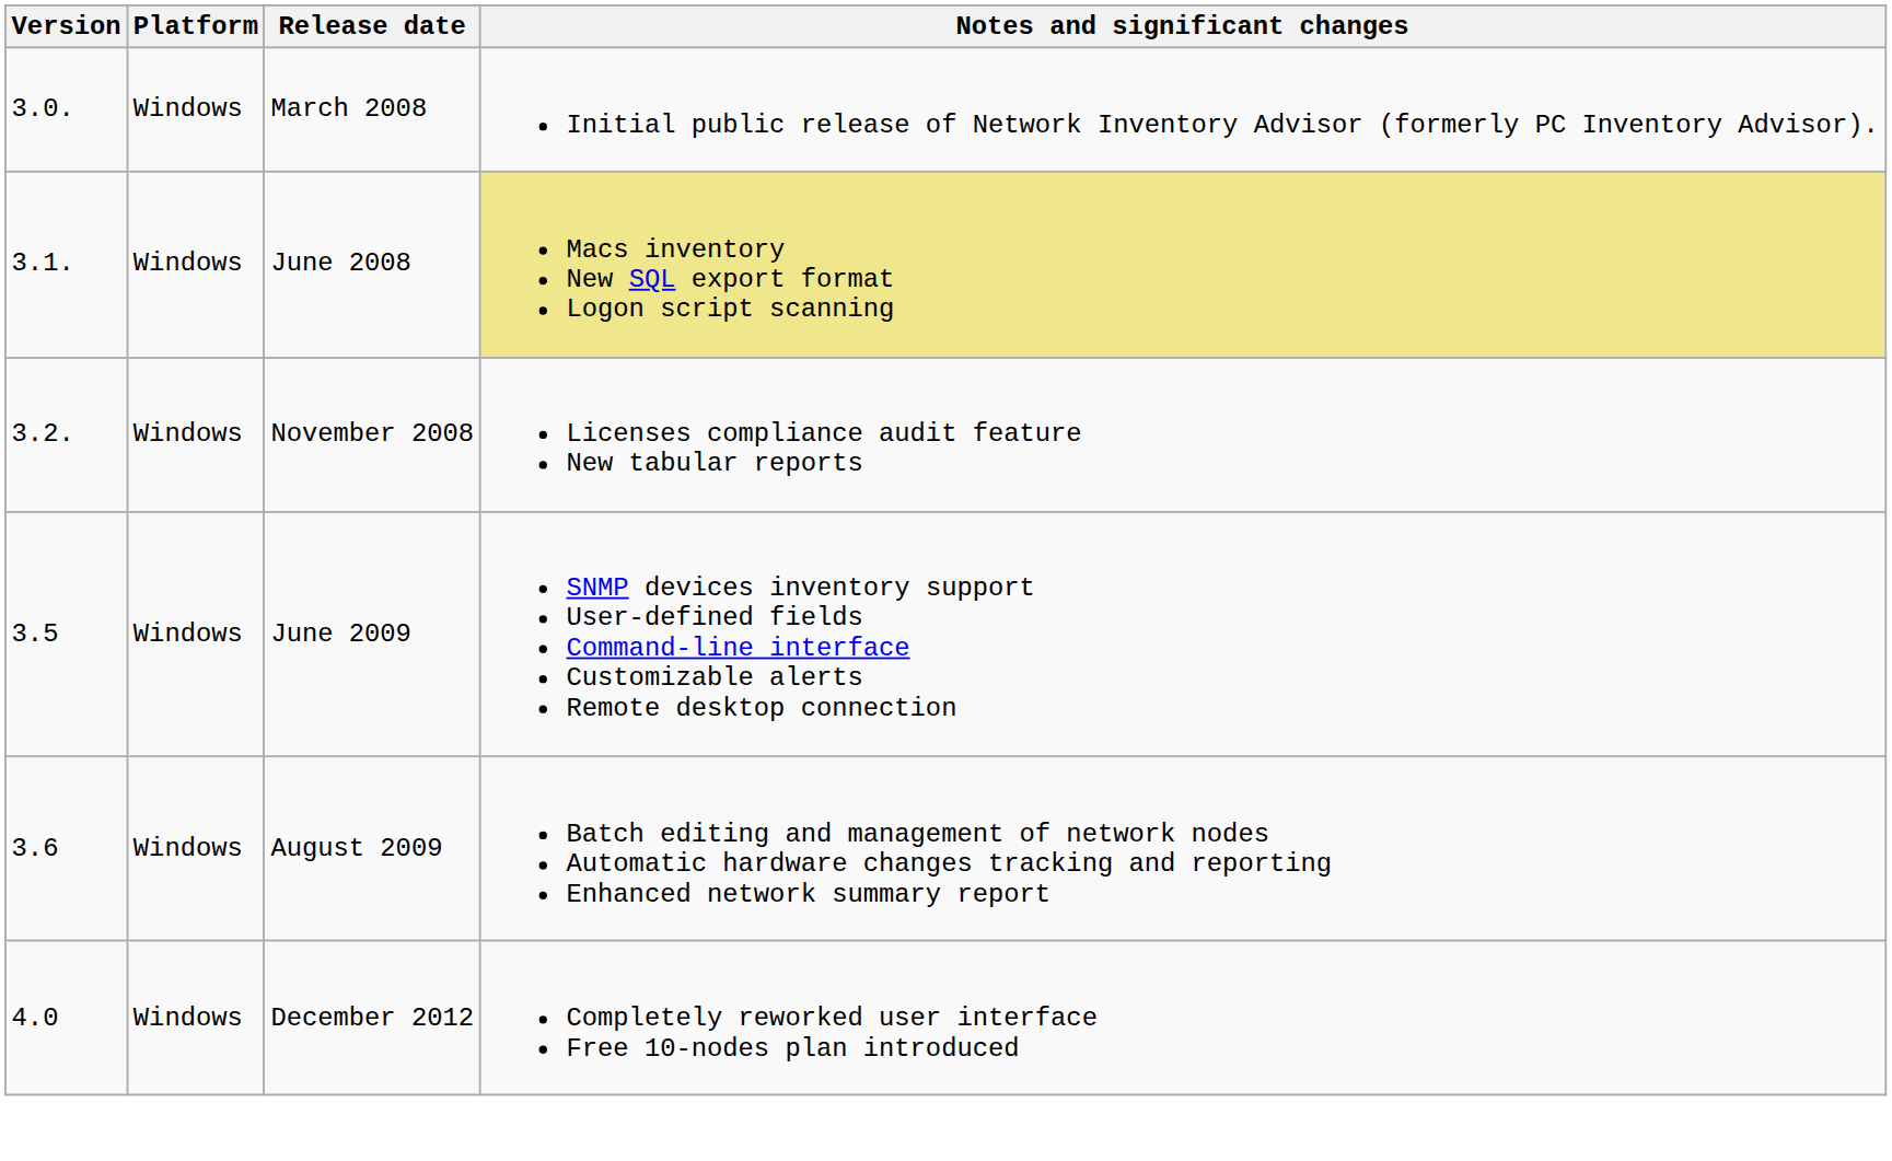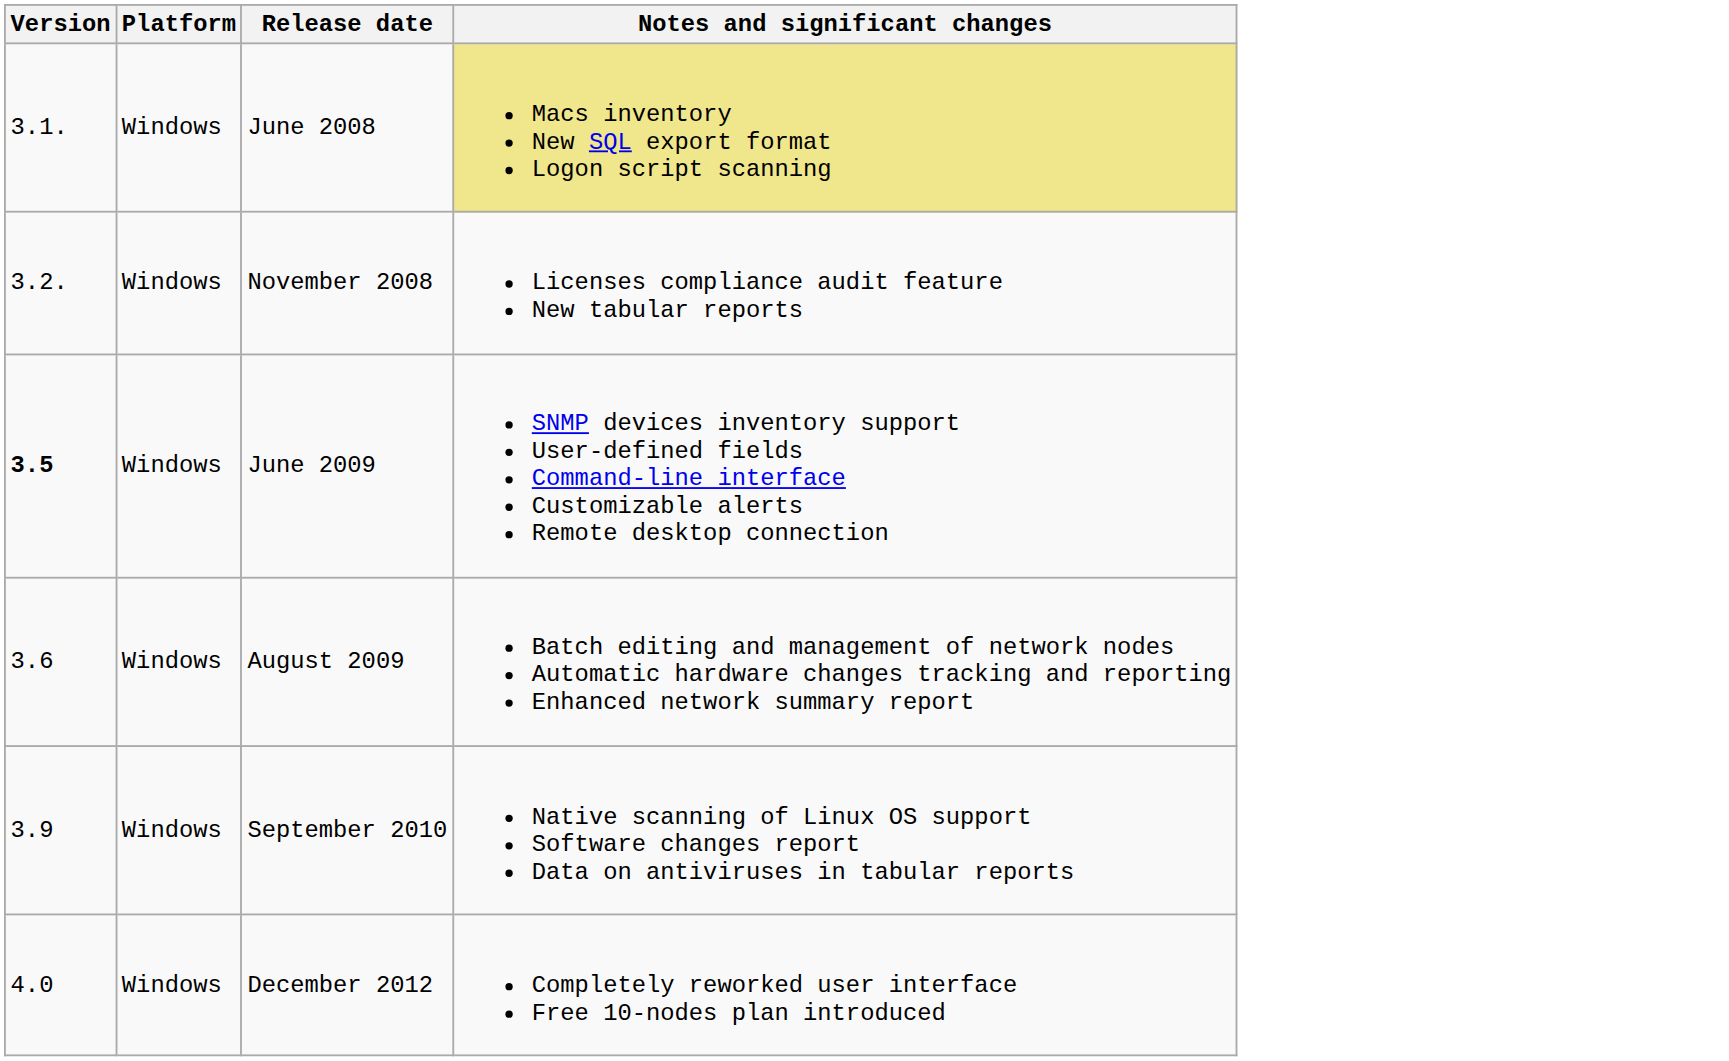- row: 3.0. | Windows | March 2008 | Initial public release of Network Inventory Advisor (formerly PC Inventory Advisor).
June 2009 | Version: normal -> bold
+ row: 3.9 | Windows | September 2010 | Native scanning of Linux OS support Software changes report Data on antiviruses in tabular reports
